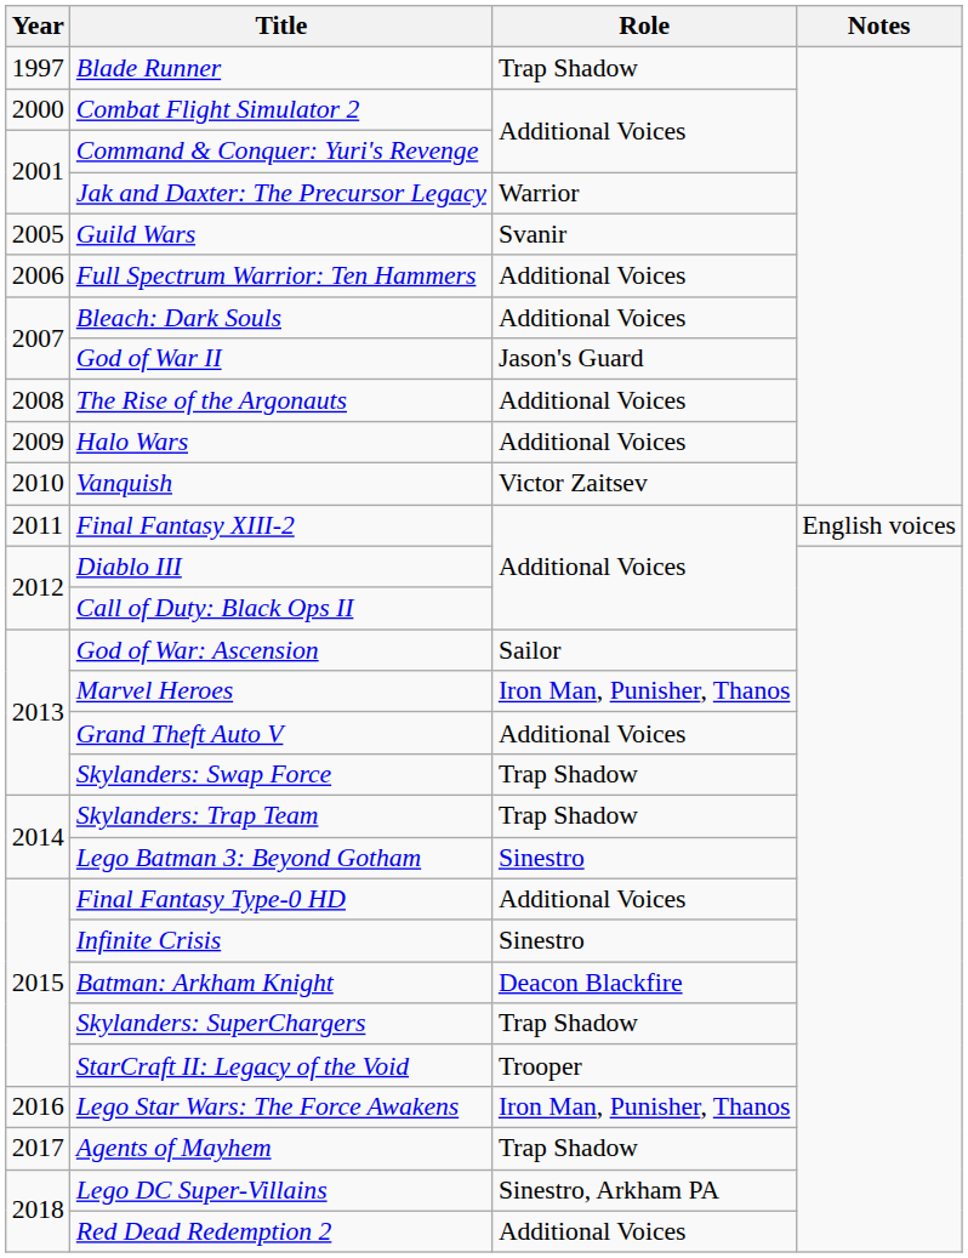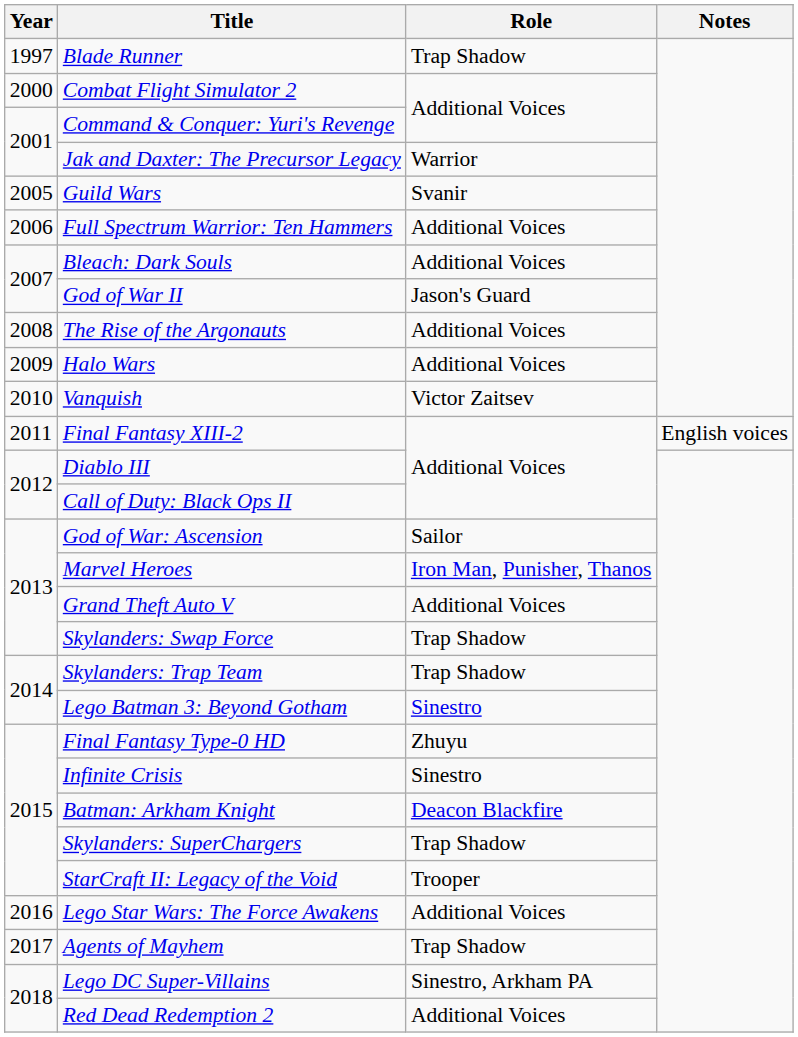Final Fantasy Type-0 HD | Role: Additional Voices -> Zhuyu
Lego Star Wars: The Force Awakens | Role: Iron Man, Punisher, Thanos -> Additional Voices
